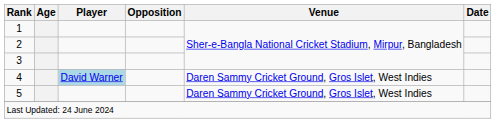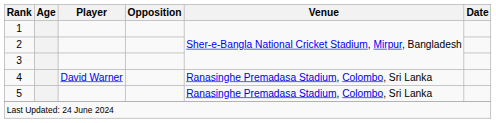4 | Player: lightblue background -> no background
4 | Venue: Daren Sammy Cricket Ground, Gros Islet, West Indies -> Ranasinghe Premadasa Stadium, Colombo, Sri Lanka
5 | Venue: Daren Sammy Cricket Ground, Gros Islet, West Indies -> Ranasinghe Premadasa Stadium, Colombo, Sri Lanka
